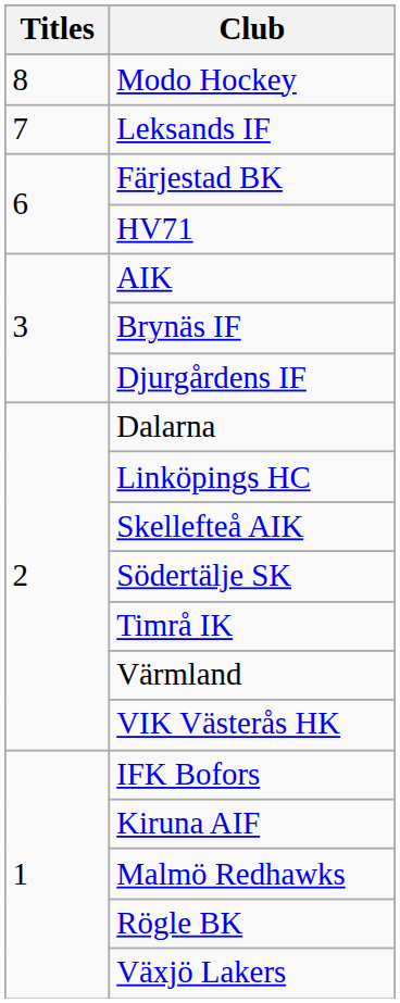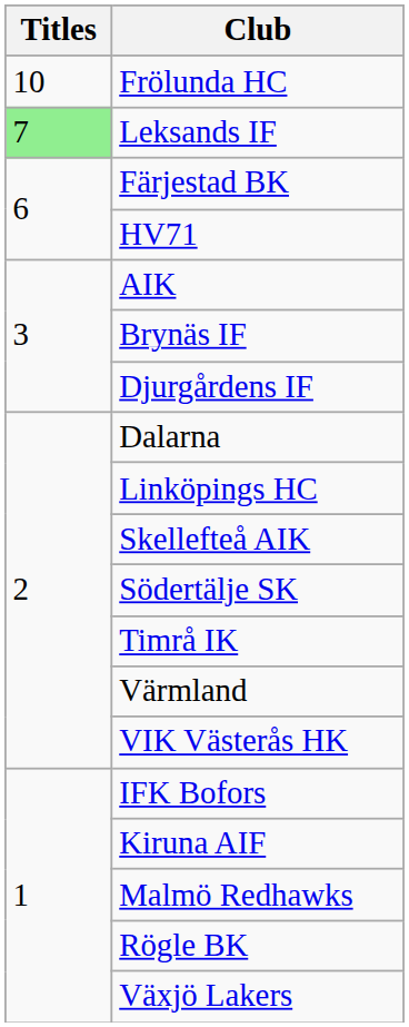+ row: 10 | Frölunda HC
- row: 8 | Modo Hockey
Leksands IF | Titles: no background -> lightgreen background
